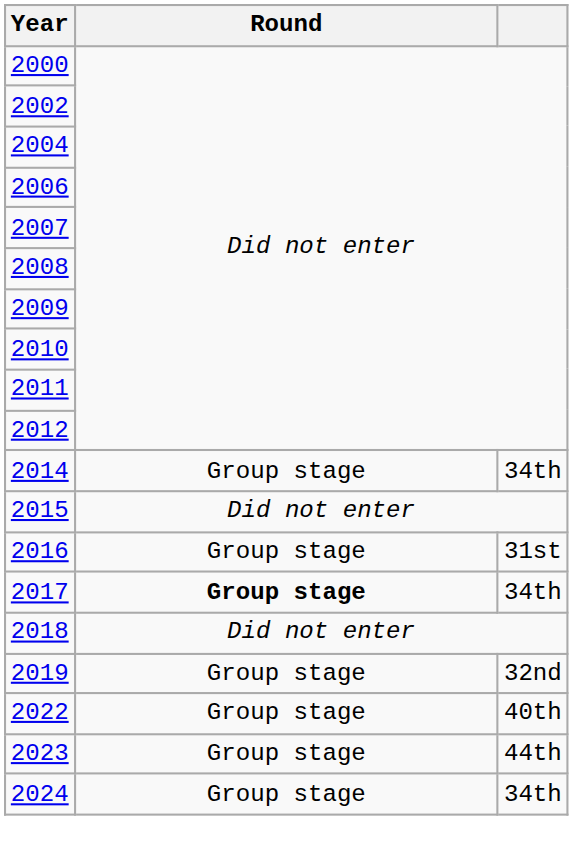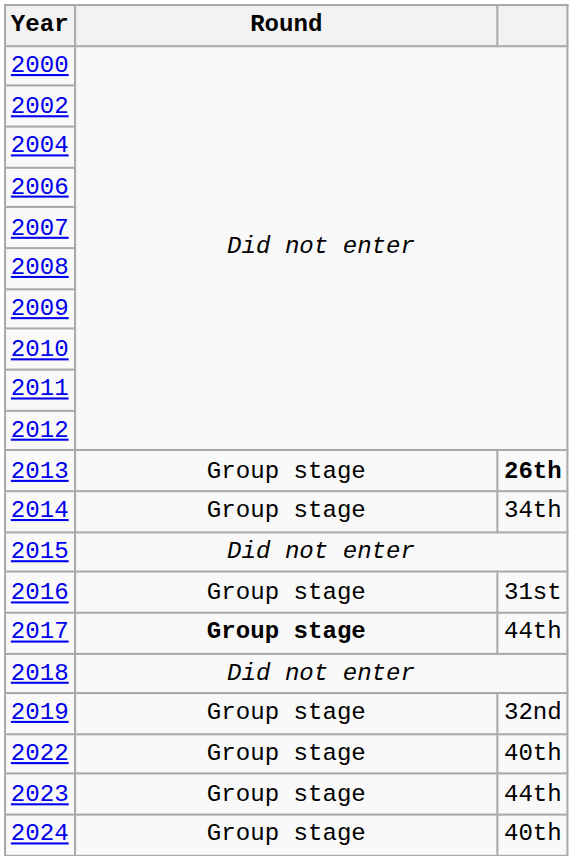+ row: 2013 | Group stage | 26th
2017 | column 3: 34th -> 44th
2024 | column 3: 34th -> 40th
